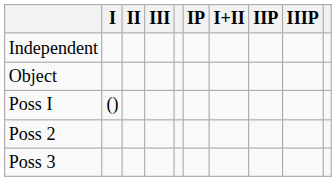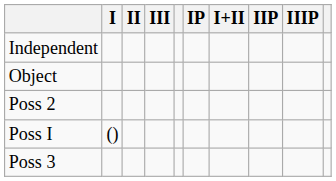rows swapped: Poss I <-> Poss 2
